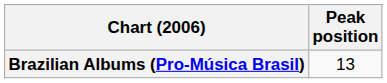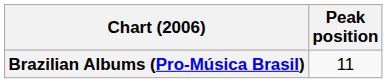Brazilian Albums (Pro-Música Brasil) | Peak position: 13 -> 11
